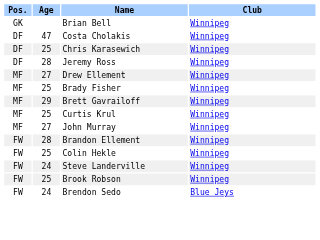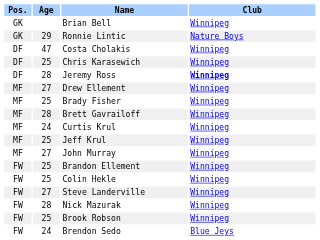+ row: GK | 29 | Ronnie Lintic | Nature Boys
Jeremy Ross | Club: normal -> bold
Brett Gavrailoff | Age: 29 -> 28
Curtis Krul | Age: 25 -> 24
+ row: MF | 25 | Jeff Krul | Winnipeg
Brandon Ellement | Age: 28 -> 25
Steve Landerville | Age: 24 -> 27
+ row: FW | 28 | Nick Mazurak | Winnipeg
